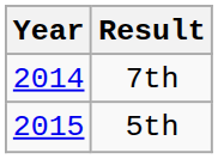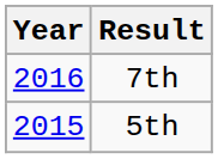7th | Year: 2014 -> 2016
